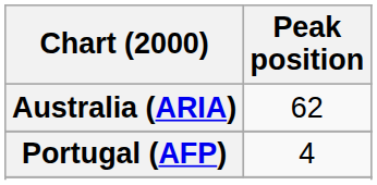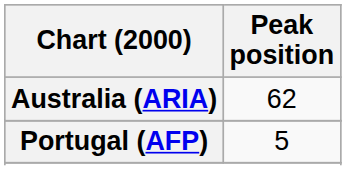Portugal (AFP) | Peak position: 4 -> 5
